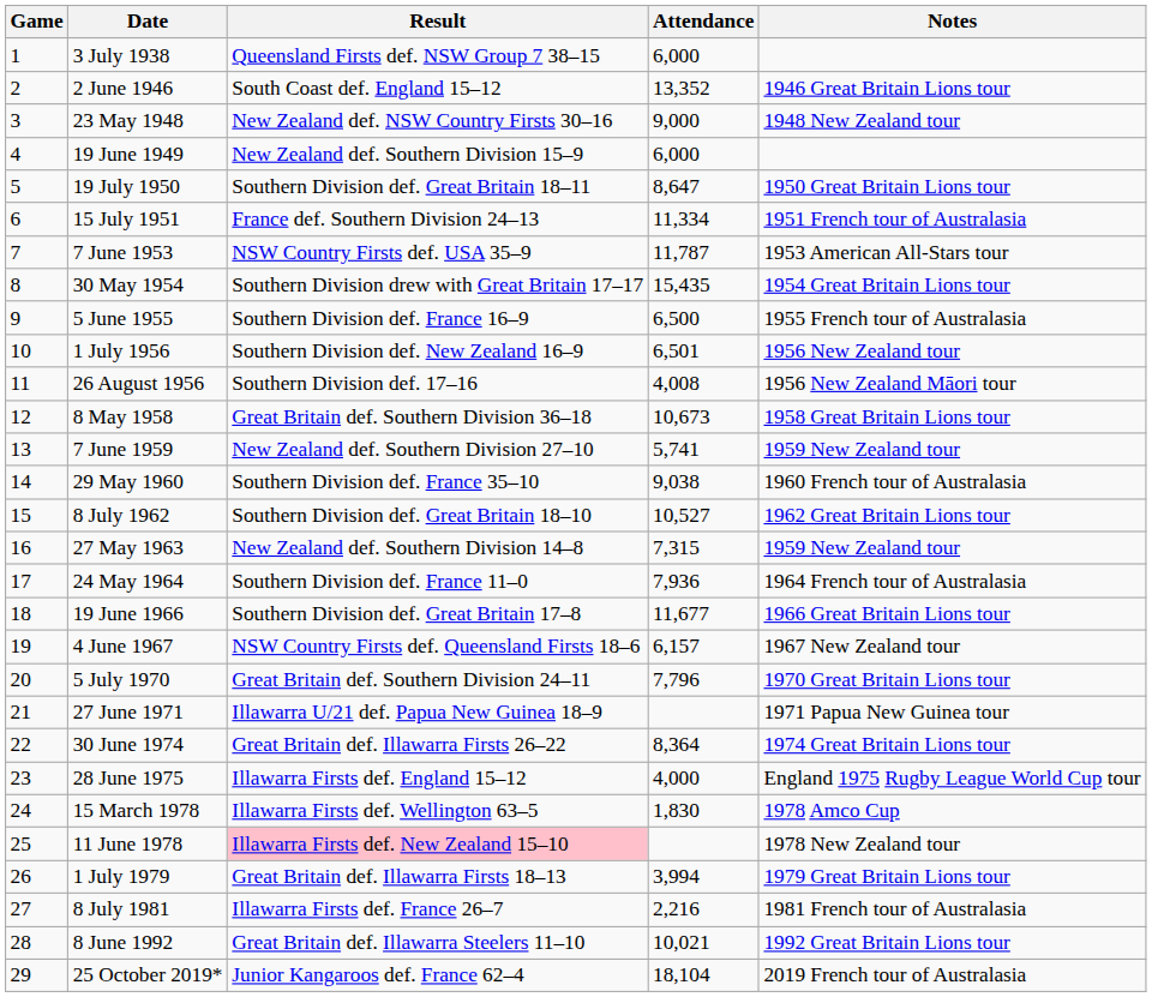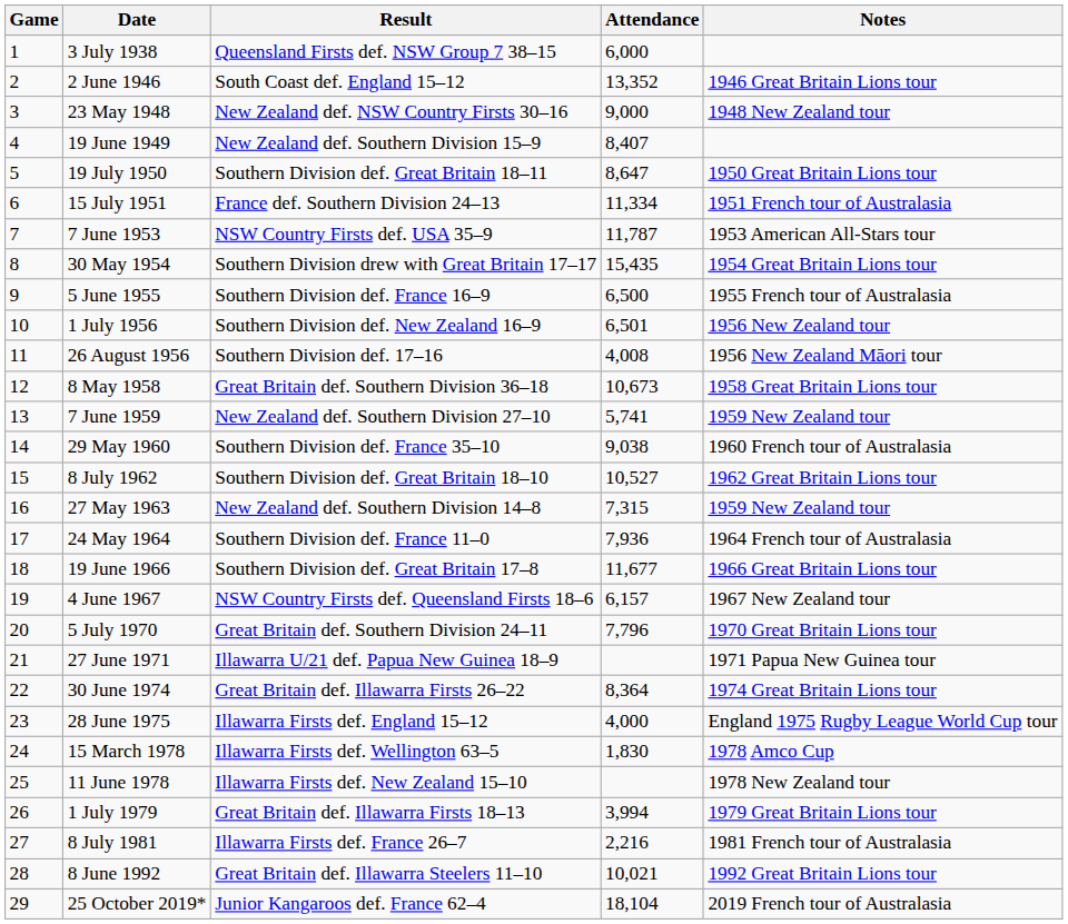19 June 1949 | Attendance: 6,000 -> 8,407
11 June 1978 | Result: pink background -> no background
